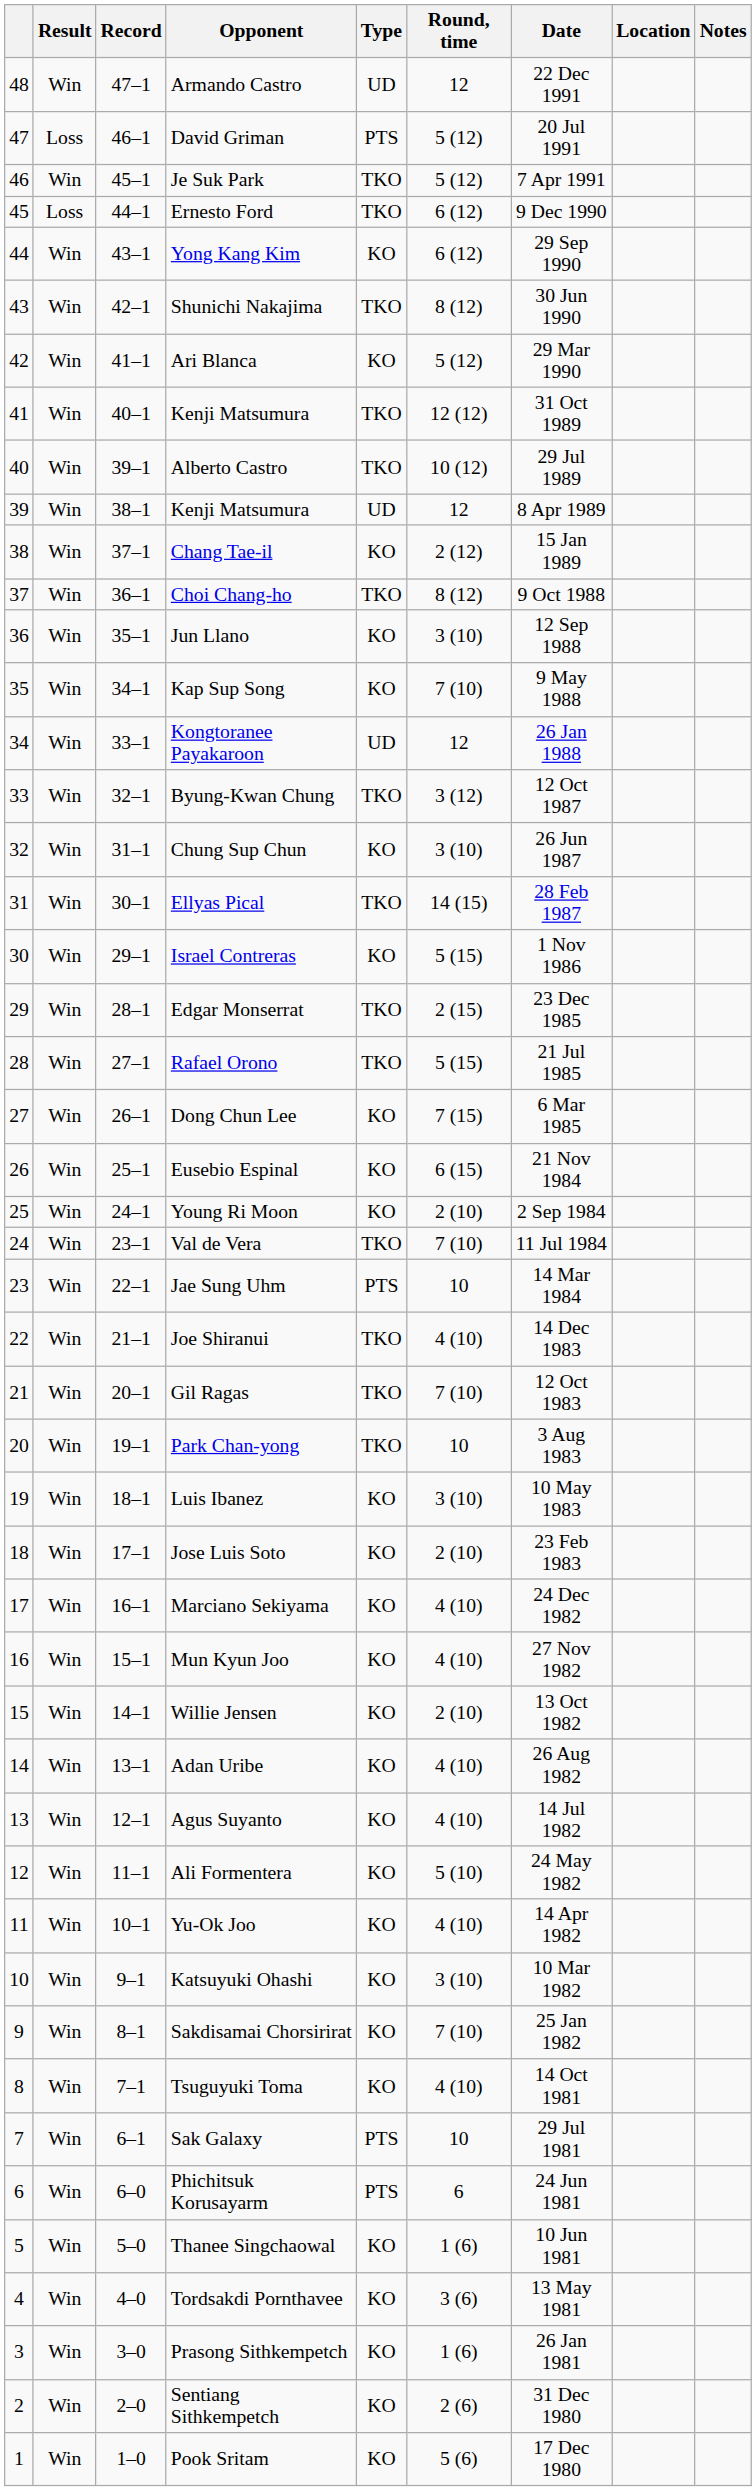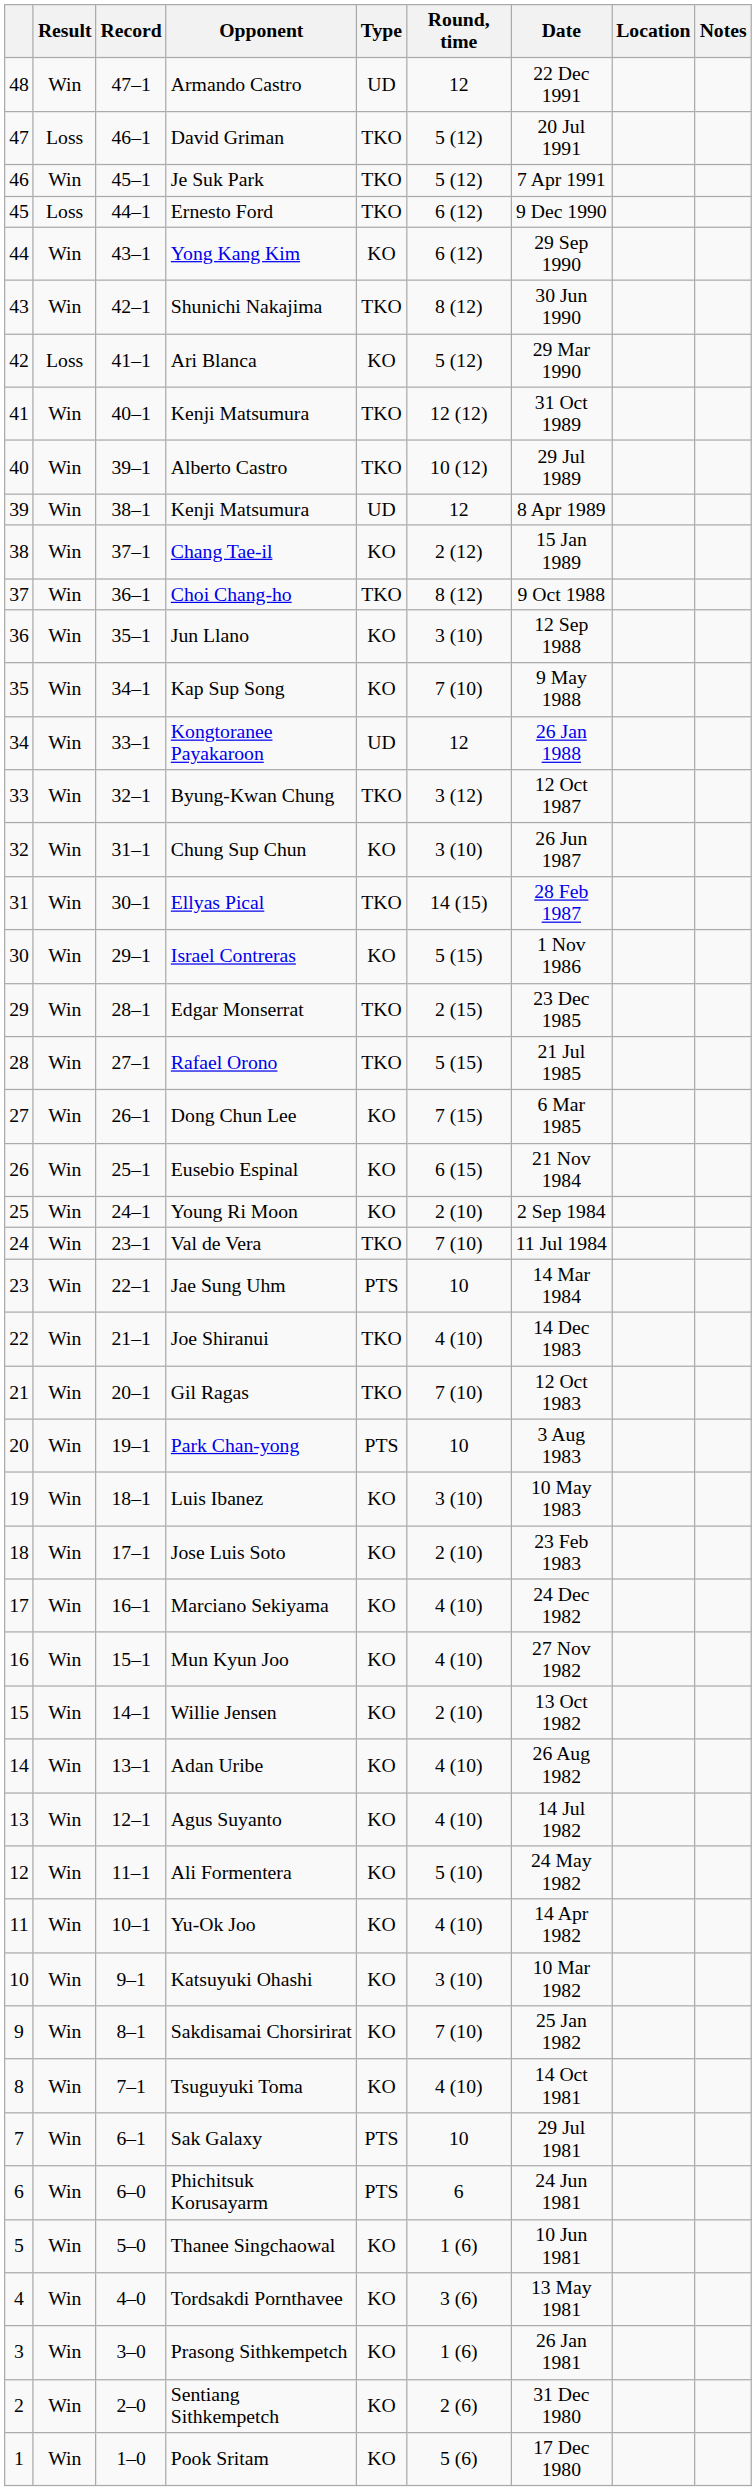David Griman | Type: PTS -> TKO
Ari Blanca | Result: Win -> Loss
Park Chan-yong | Type: TKO -> PTS
